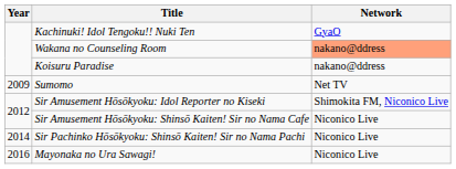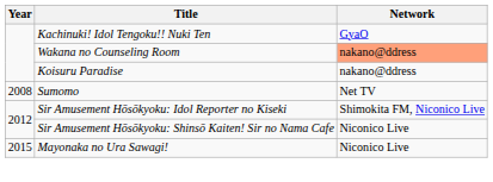Sumomo | Year: 2009 -> 2008
- row: 2014 | Sir Pachinko Hōsōkyoku: Shinsō Kaiten! Sir no Nama Pachi | Niconico Live
Mayonaka no Ura Sawagi! | Year: 2016 -> 2015
